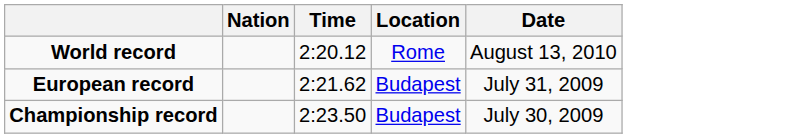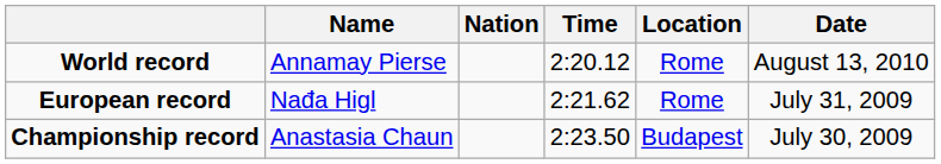+ column: Name | Annamay Pierse | Nađa Higl | Anastasia Chaun
European record | Location: Budapest -> Rome
